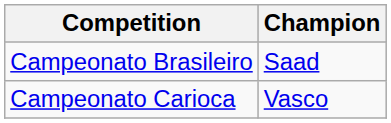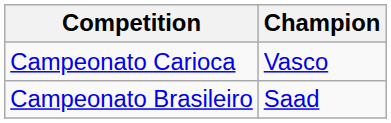rows swapped: Campeonato Brasileiro <-> Campeonato Carioca
